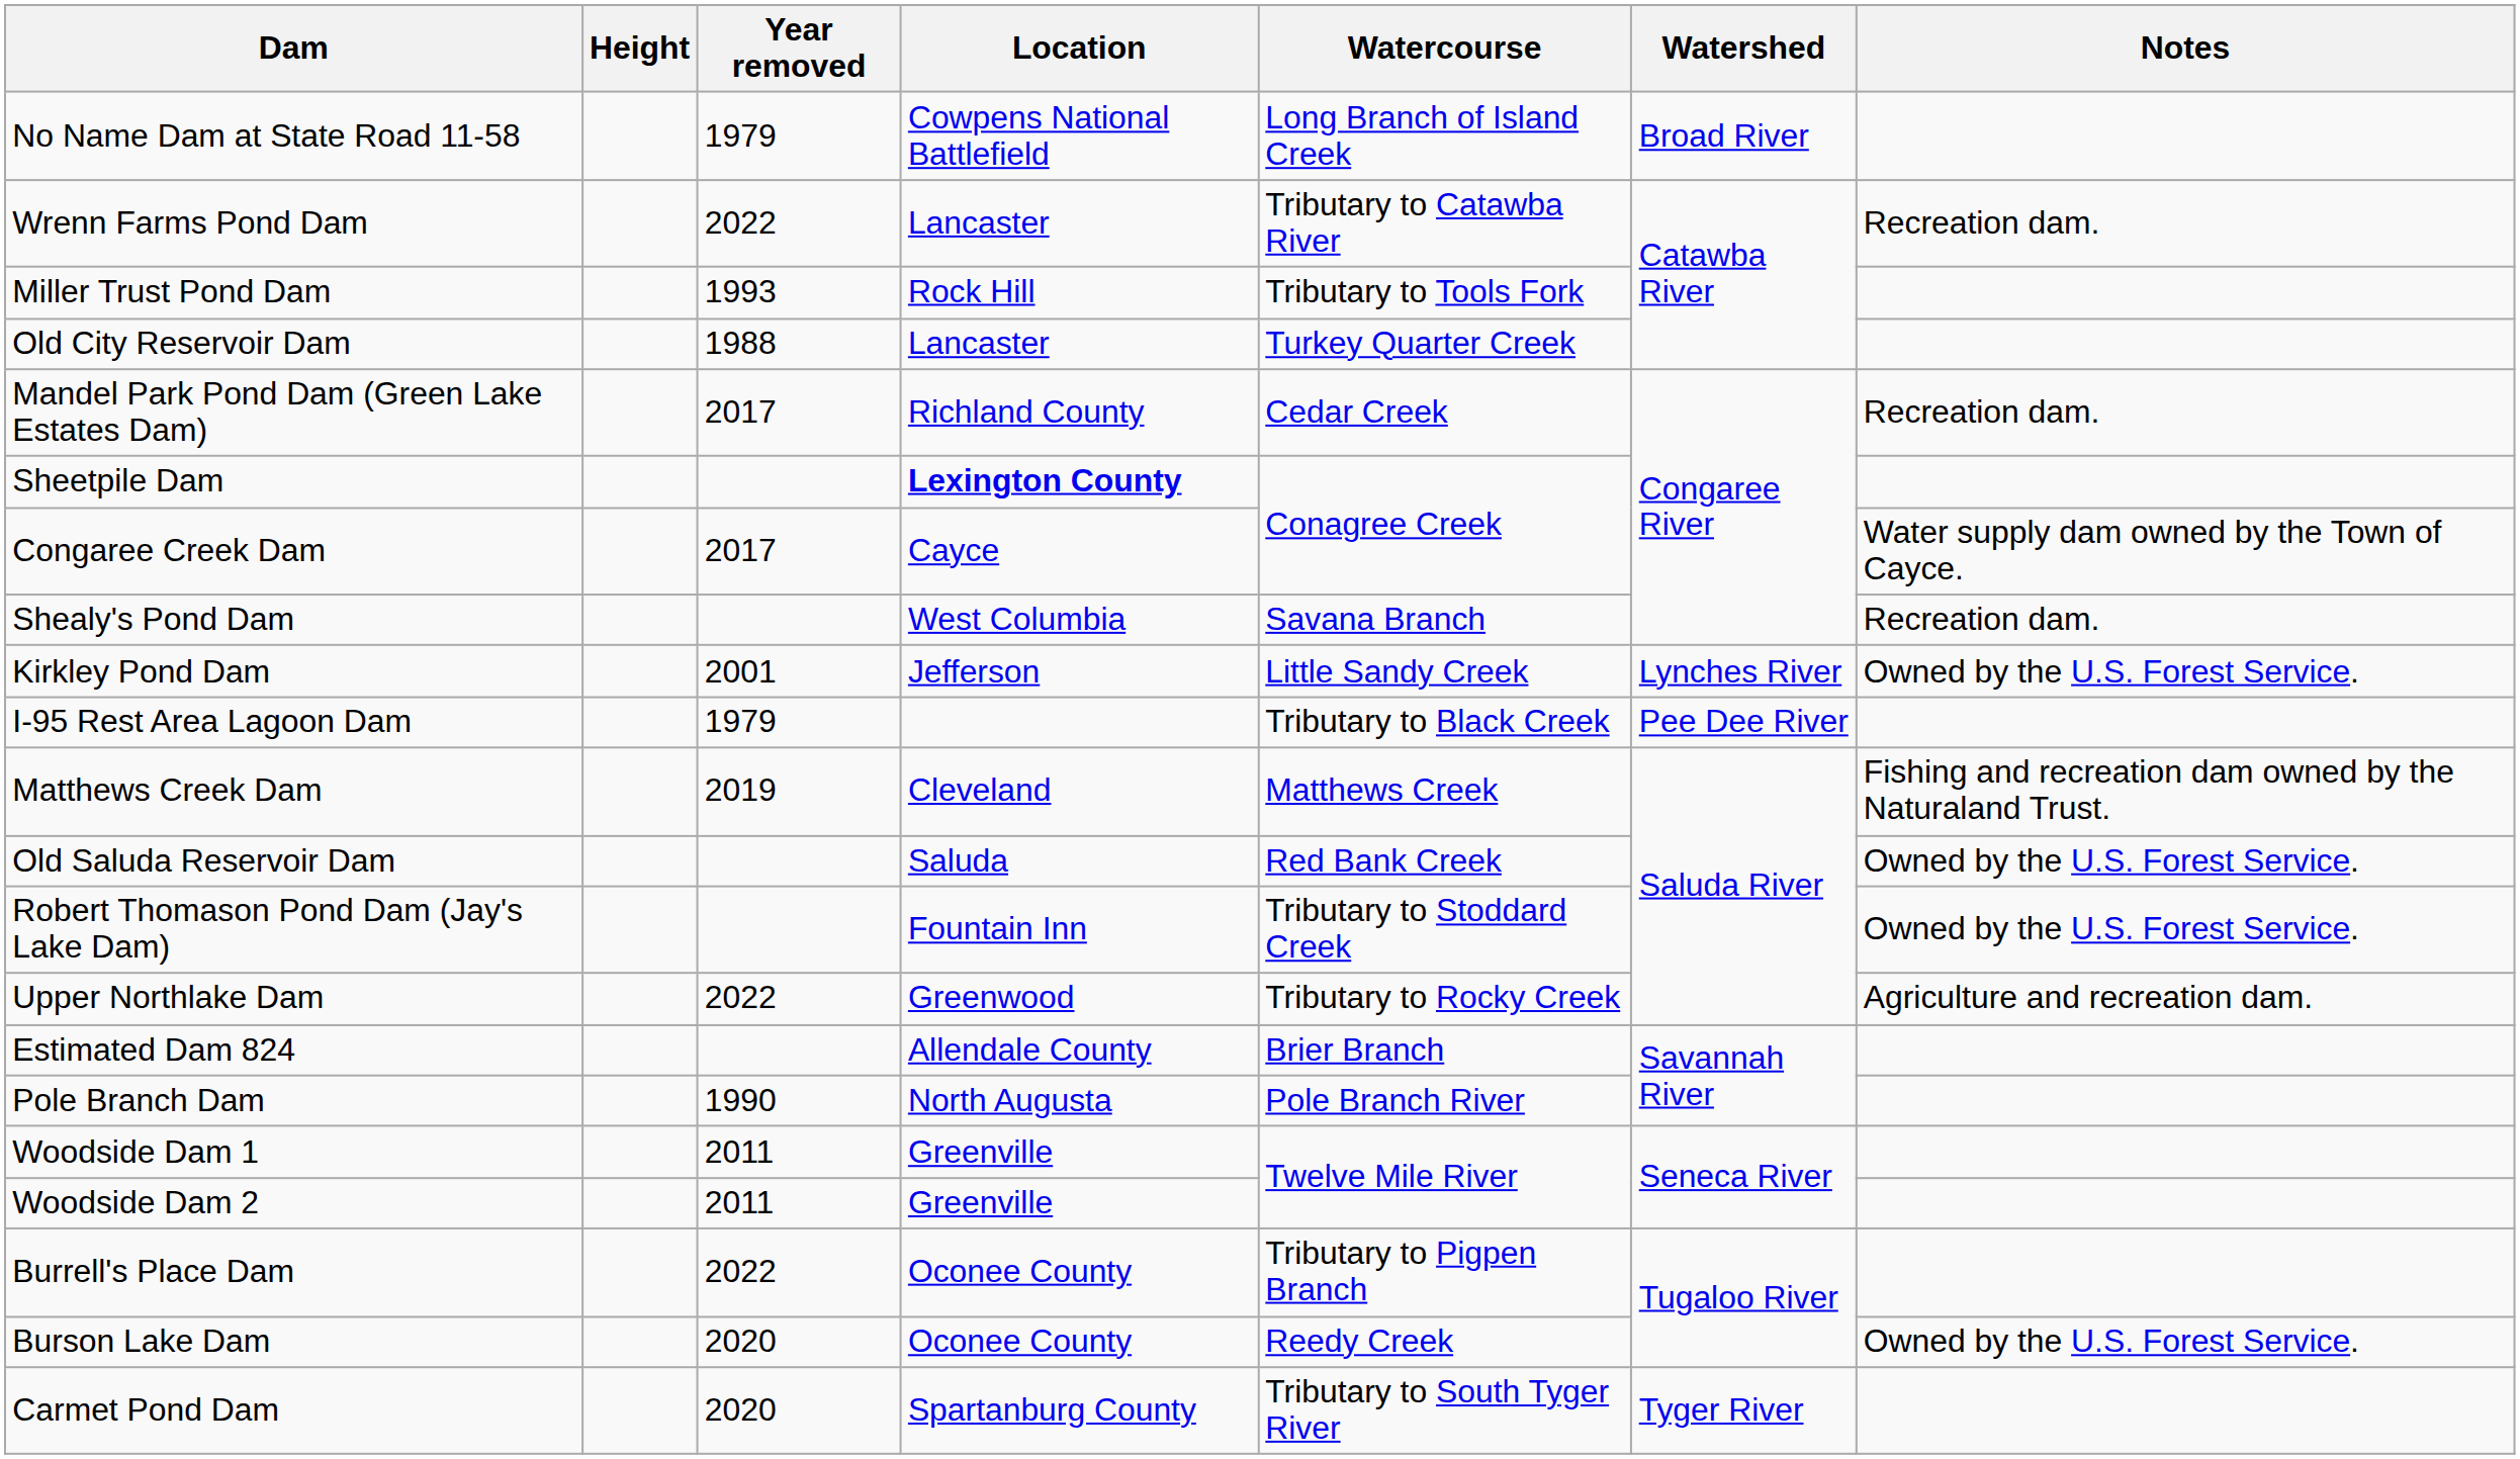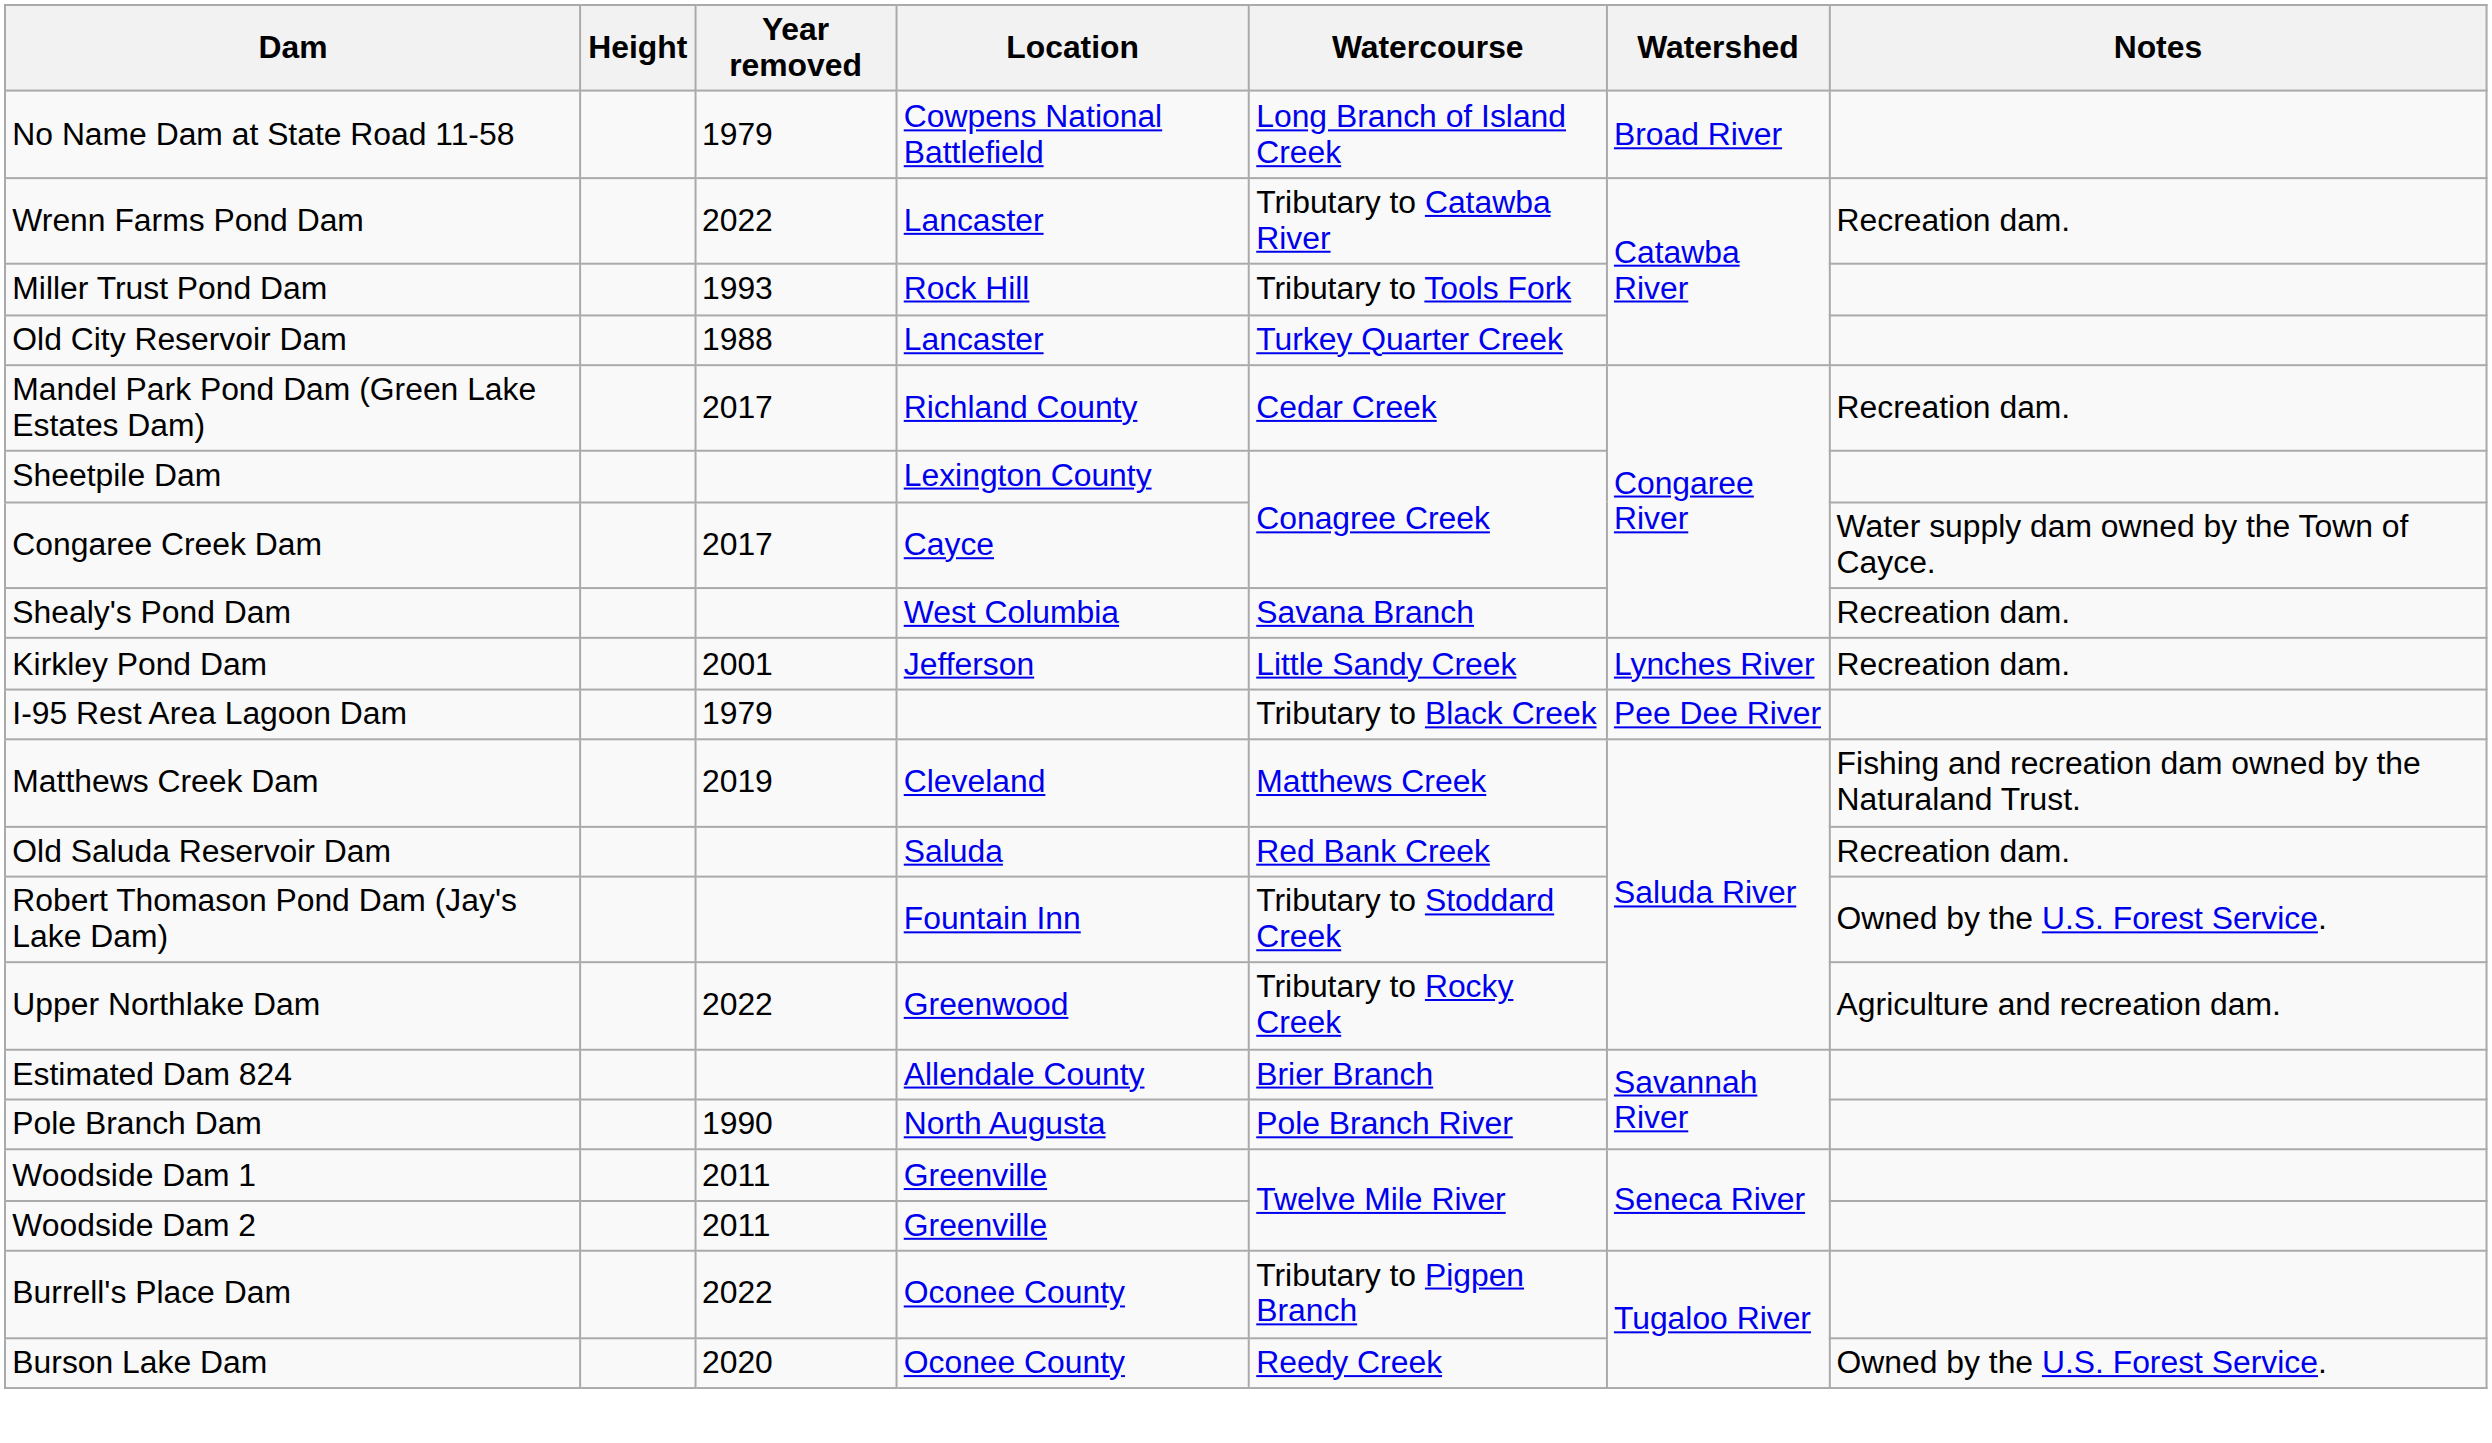Sheetpile Dam | Location: bold -> normal
Kirkley Pond Dam | Notes: Owned by the U.S. Forest Service. -> Recreation dam.
Old Saluda Reservoir Dam | Notes: Owned by the U.S. Forest Service. -> Recreation dam.
- row: Carmet Pond Dam | 2020 | Spartanburg County | Tributary to South Tyger River | Tyger River
